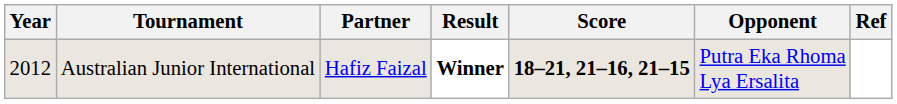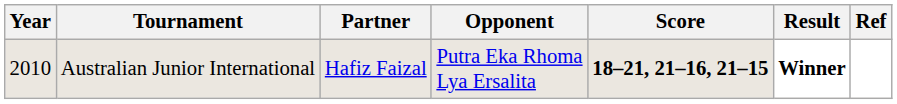columns swapped: Opponent <-> Result
Australian Junior International | Year: 2012 -> 2010
